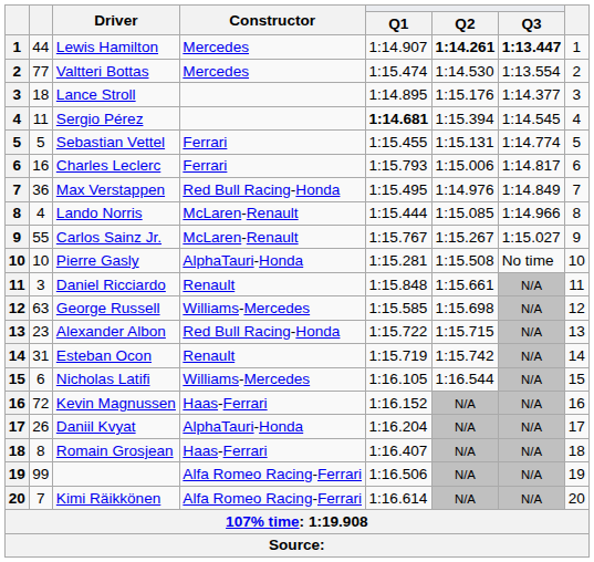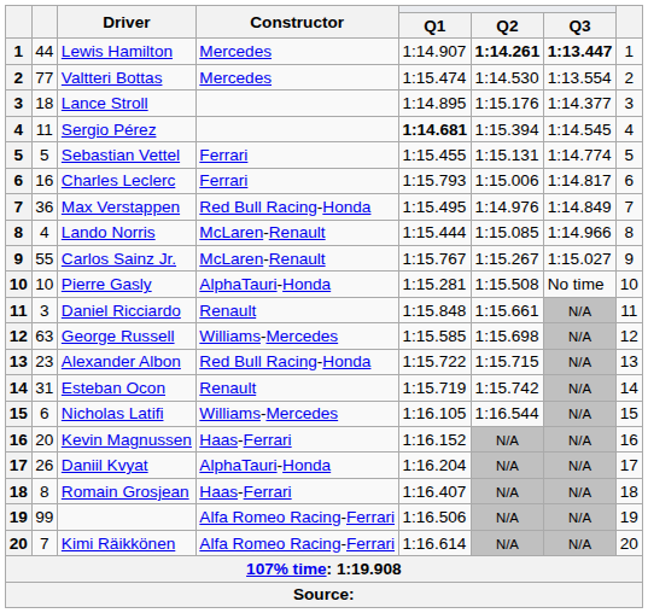Kevin Magnussen | column 2: 72 -> 20
